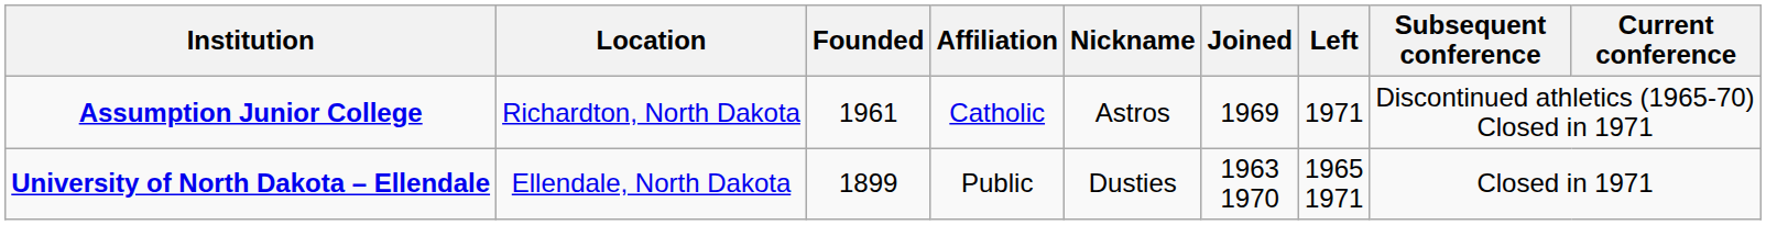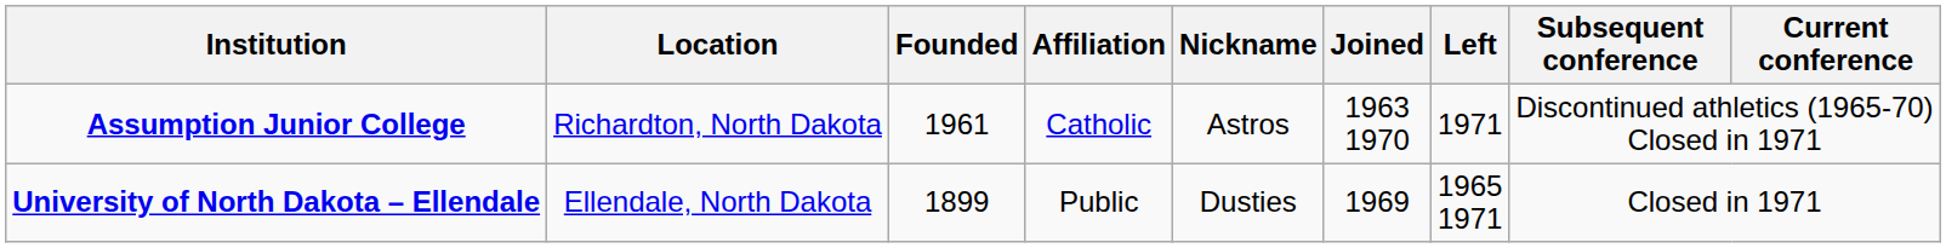Assumption Junior College | Joined: 1969 -> 1963 1970
University of North Dakota – Ellendale | Joined: 1963 1970 -> 1969
